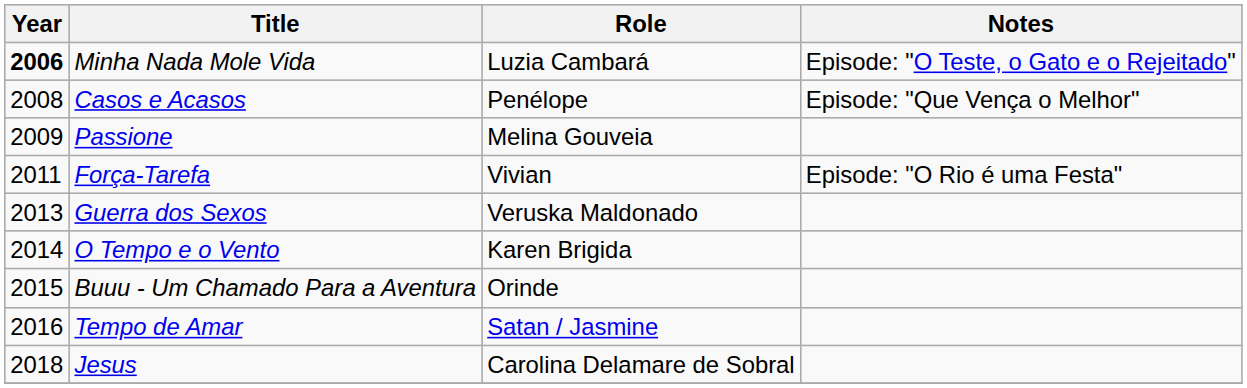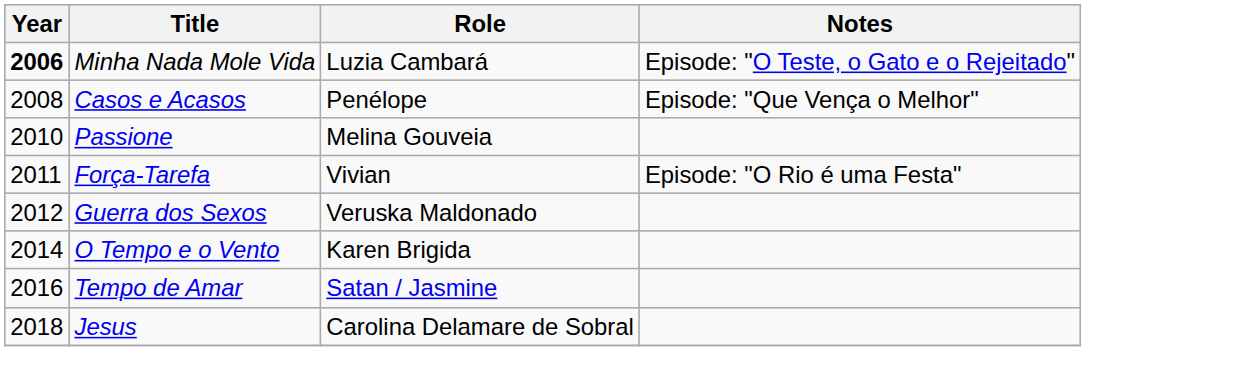Passione | Year: 2009 -> 2010
Guerra dos Sexos | Year: 2013 -> 2012
- row: 2015 | Buuu - Um Chamado Para a Aventura | Orinde
